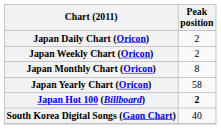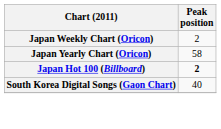- row: Japan Daily Chart (Oricon) | 2
- row: Japan Monthly Chart (Oricon) | 8
